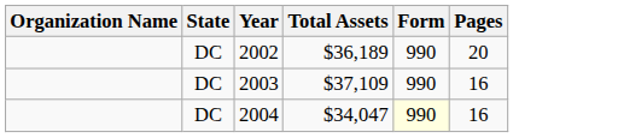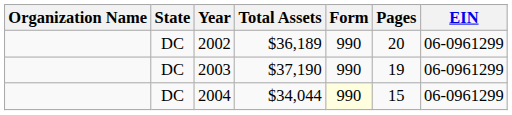+ column: EIN | 06-0961299 | 06-0961299 | 06-0961299
2003 | Total Assets: $37,109 -> $37,190
2003 | Pages: 16 -> 19
2004 | Total Assets: $34,047 -> $34,044
2004 | Pages: 16 -> 15
